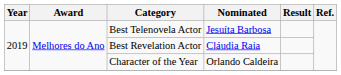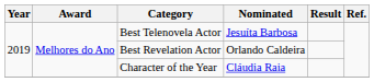Best Revelation Actor | Nominated: Cláudia Raia -> Orlando Caldeira
Character of the Year | Nominated: Orlando Caldeira -> Cláudia Raia
